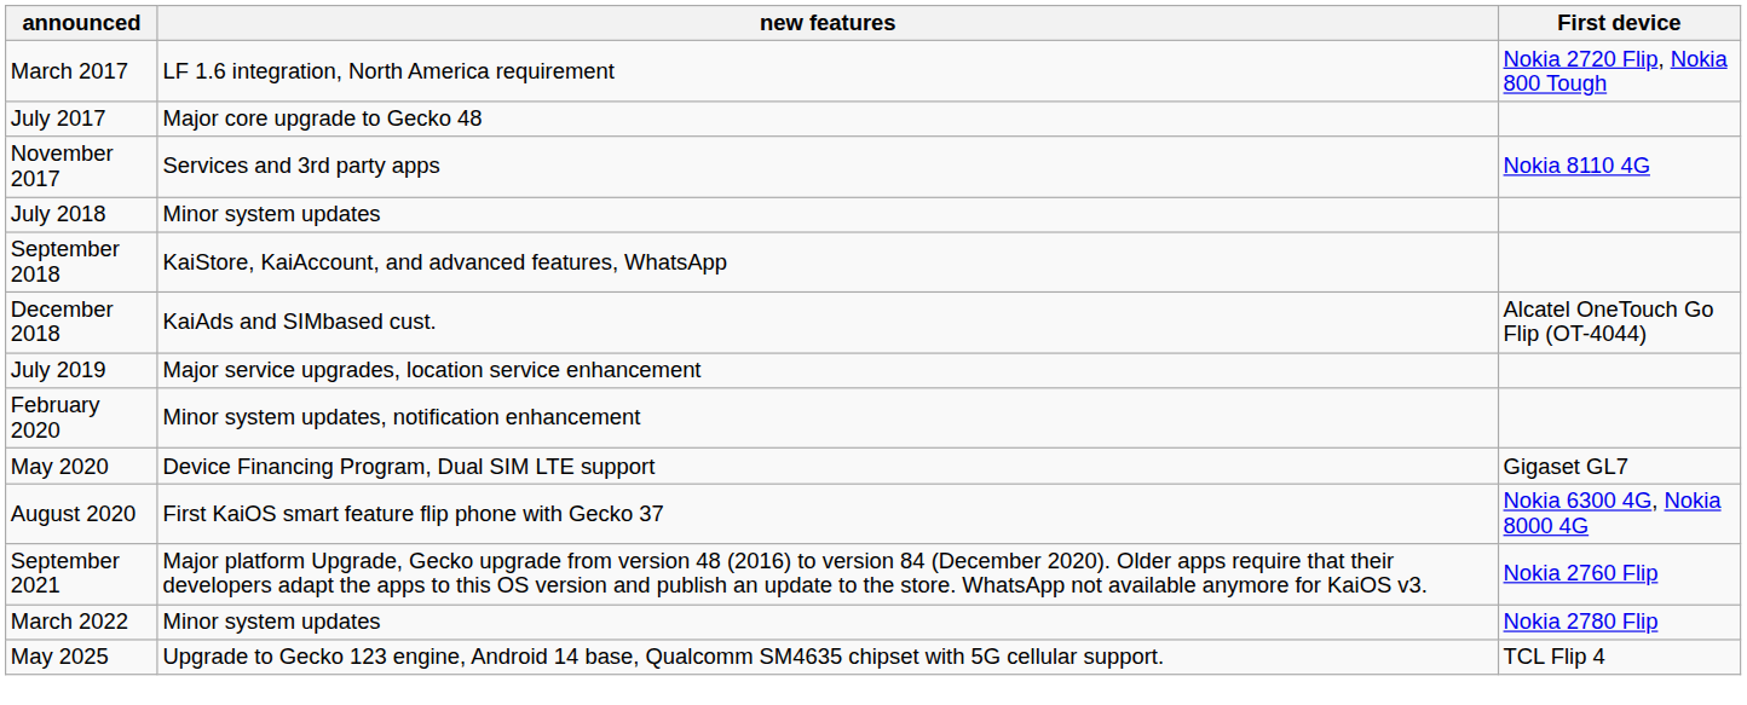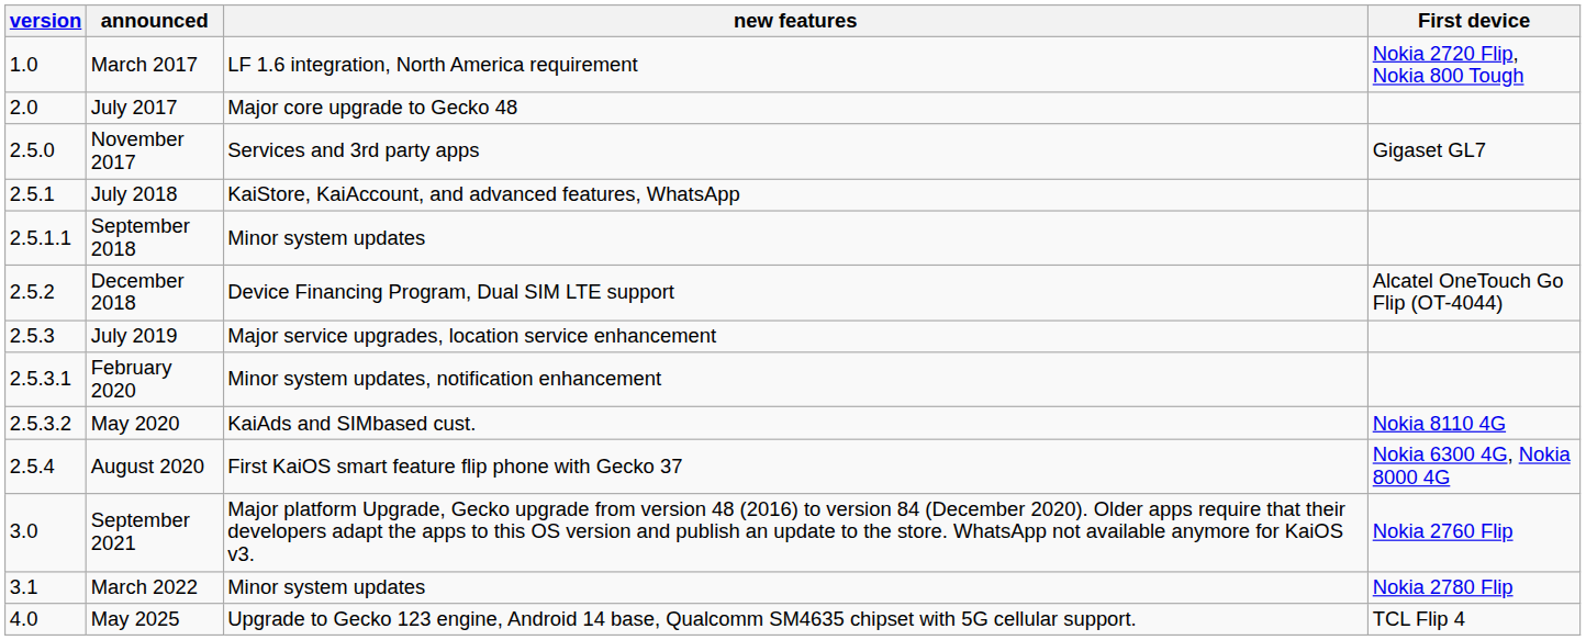+ column: version | 1.0 | 2.0 | 2.5.0 | 2.5.1 | 2.5.1.1 | 2.5.2 | 2.5.3 | 2.5.3.1 | 2.5.3.2 | 2.5.4 | 3.0 | 3.1 | 4.0
November 2017 | First device: Nokia 8110 4G -> Gigaset GL7
July 2018 | new features: Minor system updates -> KaiStore, KaiAccount, and advanced features, WhatsApp
September 2018 | new features: KaiStore, KaiAccount, and advanced features, WhatsApp -> Minor system updates
December 2018 | new features: KaiAds and SIMbased cust. -> Device Financing Program, Dual SIM LTE support
May 2020 | new features: Device Financing Program, Dual SIM LTE support -> KaiAds and SIMbased cust.
May 2020 | First device: Gigaset GL7 -> Nokia 8110 4G
